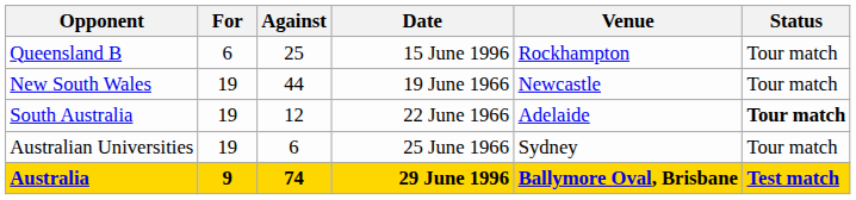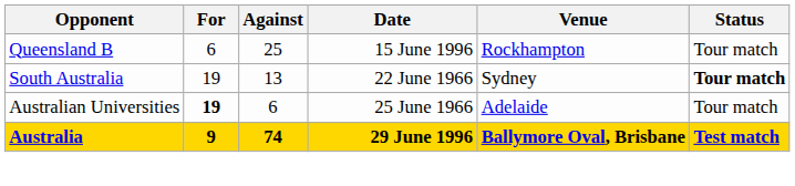- row: New South Wales | 19 | 44 | 19 June 1966 | Newcastle | Tour match
South Australia | Against: 12 -> 13
South Australia | Venue: Adelaide -> Sydney
Australian Universities | For: normal -> bold
Australian Universities | Venue: Sydney -> Adelaide
